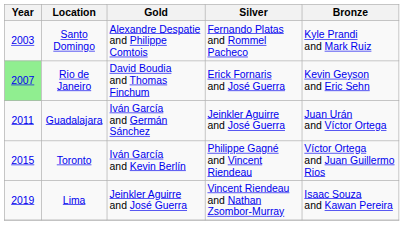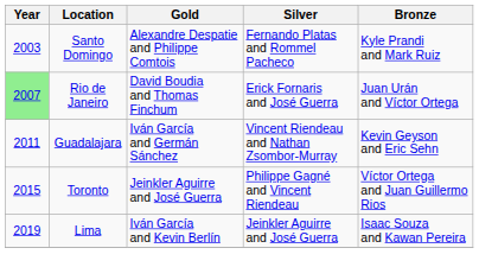Rio de Janeiro | Bronze: Kevin Geyson and Eric Sehn -> Juan Urán and Víctor Ortega
Guadalajara | Silver: Jeinkler Aguirre and José Guerra -> Vincent Riendeau and Nathan Zsombor-Murray
Guadalajara | Bronze: Juan Urán and Víctor Ortega -> Kevin Geyson and Eric Sehn
Toronto | Gold: Iván García and Kevin Berlín -> Jeinkler Aguirre and José Guerra
Lima | Gold: Jeinkler Aguirre and José Guerra -> Iván García and Kevin Berlín
Lima | Silver: Vincent Riendeau and Nathan Zsombor-Murray -> Jeinkler Aguirre and José Guerra
